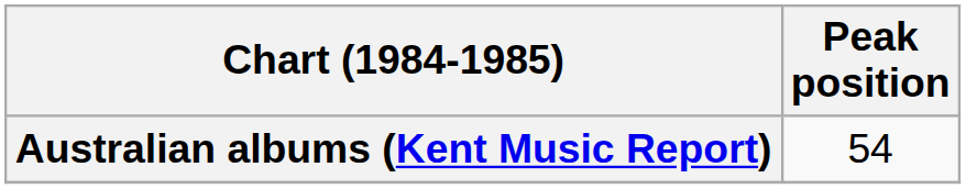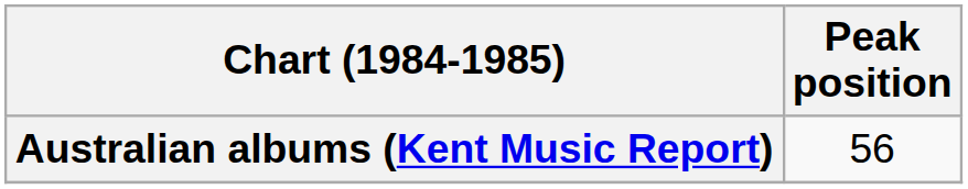Australian albums (Kent Music Report) | Peak position: 54 -> 56
